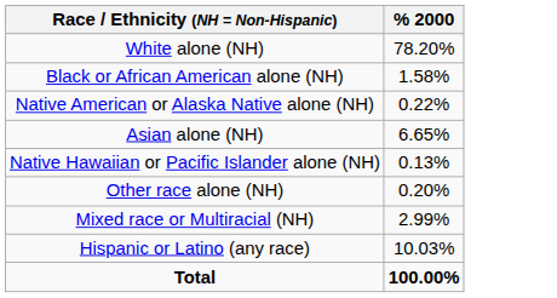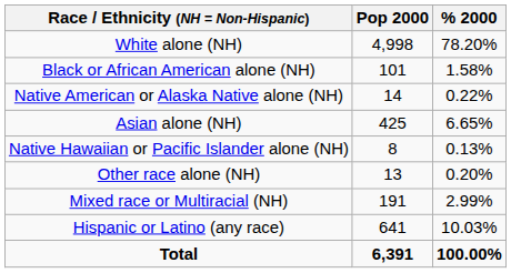+ column: Pop 2000 | 4,998 | 101 | 14 | 425 | 8 | 13 | 191 | 641 | 6,391
